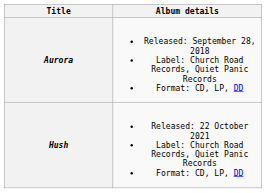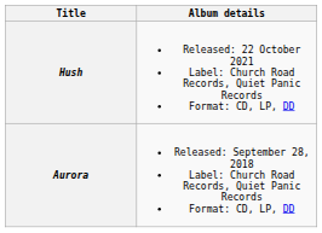rows swapped: Aurora <-> Hush
